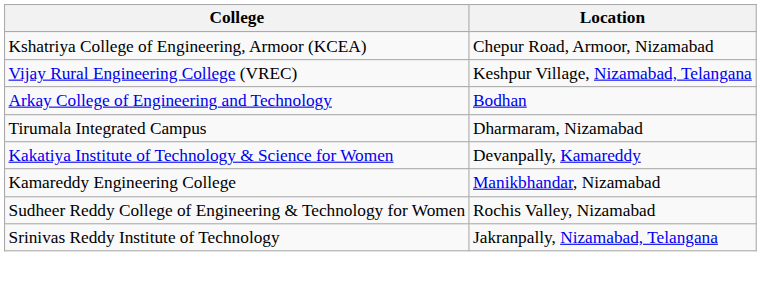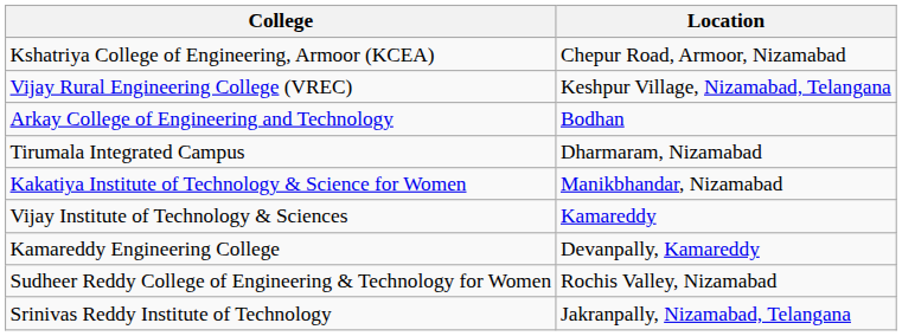Kakatiya Institute of Technology & Science for Women | Location: Devanpally, Kamareddy -> Manikbhandar, Nizamabad
+ row: Vijay Institute of Technology & Sciences | Kamareddy
Kamareddy Engineering College | Location: Manikbhandar, Nizamabad -> Devanpally, Kamareddy
